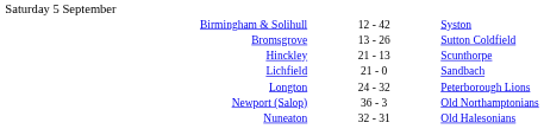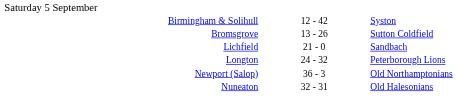- row: Hinckley | 21 - 13 | Scunthorpe
